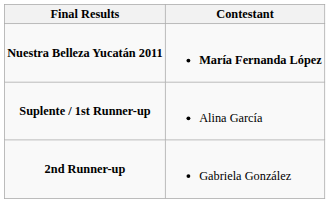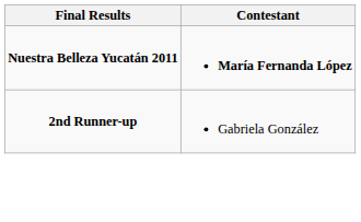- row: Suplente / 1st Runner-up | Alina García
